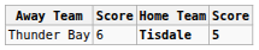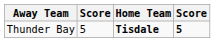Thunder Bay | column 2: 6 -> 5
